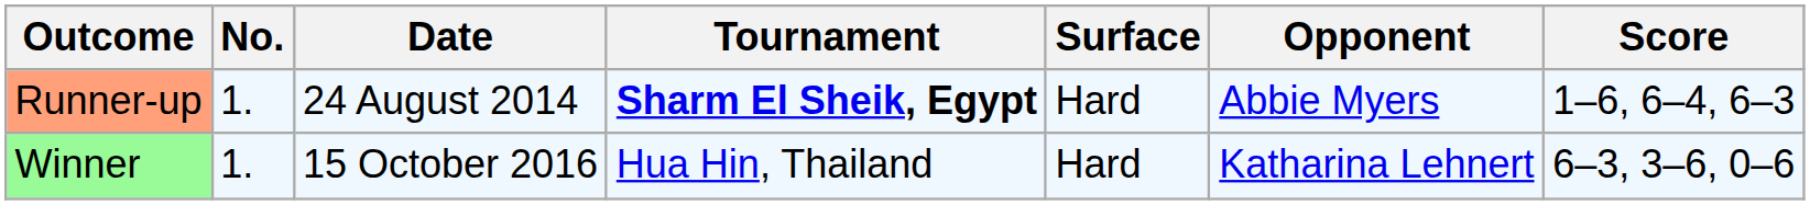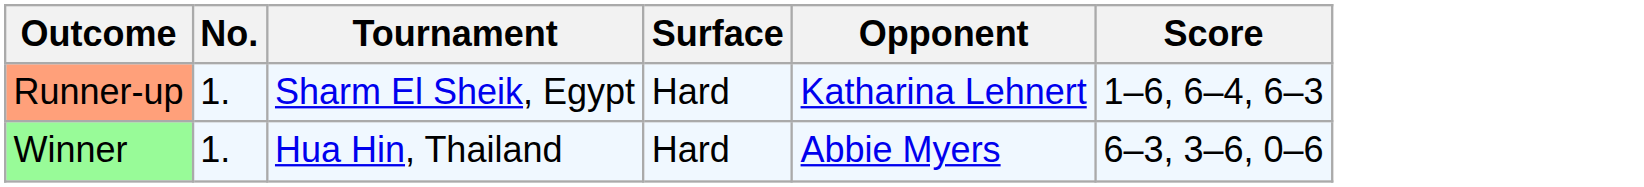- column: Date | 24 August 2014 | 15 October 2016
Runner-up | Tournament: bold -> normal
Runner-up | Opponent: Abbie Myers -> Katharina Lehnert
Winner | Opponent: Katharina Lehnert -> Abbie Myers
